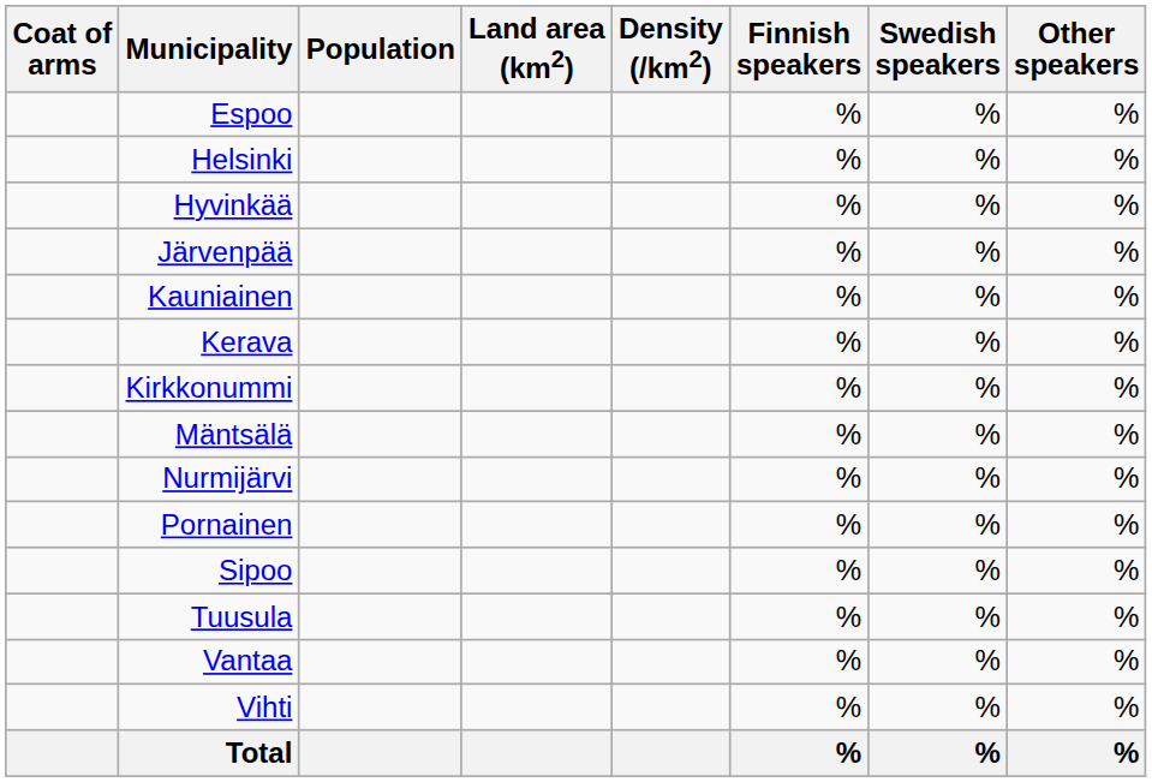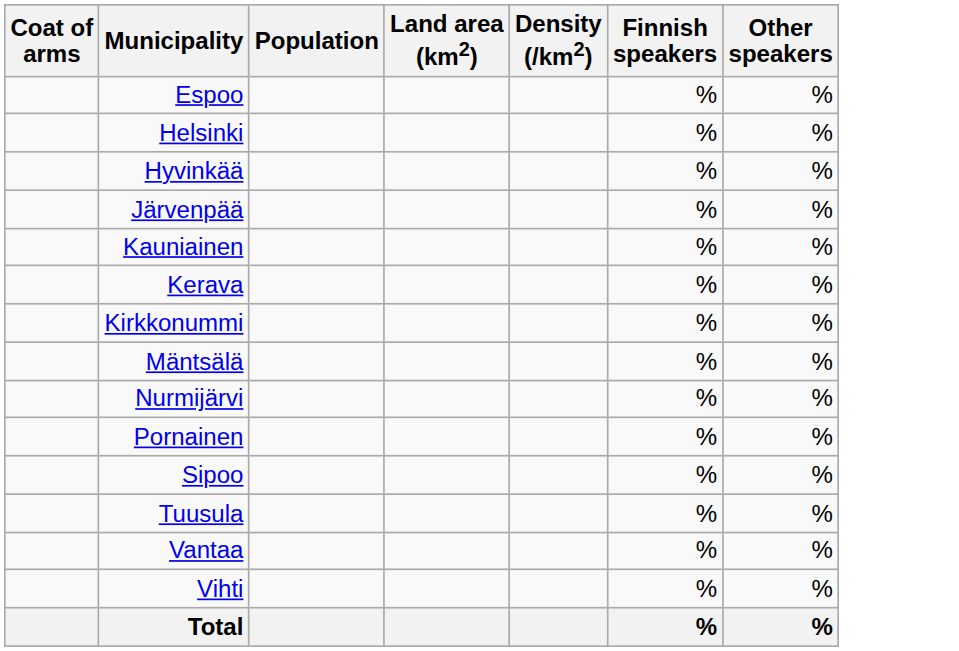- column: Swedish speakers | % | % | % | % | % | % | % | % | % | % | % | % | % | % | %
